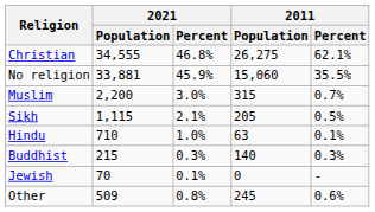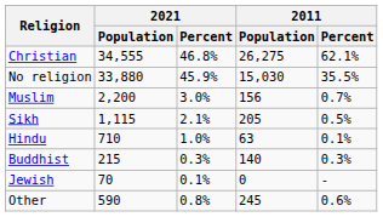No religion | 2021 / Population: 33,881 -> 33,880
No religion | 2011 / Population: 15,060 -> 15,030
Muslim | 2011 / Population: 315 -> 156
Other | 2021 / Population: 509 -> 590
